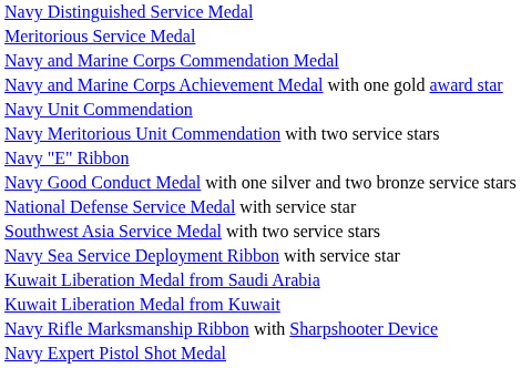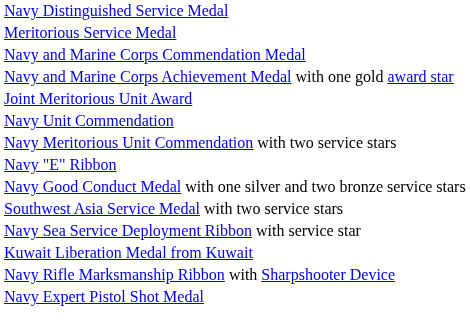+ row: Joint Meritorious Unit Award
- row: National Defense Service Medal with service star
- row: Kuwait Liberation Medal from Saudi Arabia
